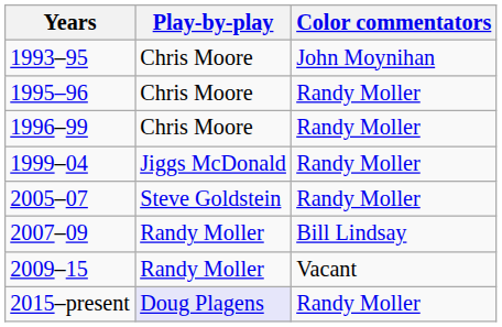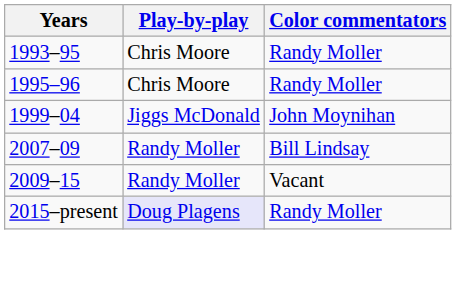1993–95 | Color commentators: John Moynihan -> Randy Moller
- row: 1996–99 | Chris Moore | Randy Moller
1999–04 | Color commentators: Randy Moller -> John Moynihan
- row: 2005–07 | Steve Goldstein | Randy Moller
